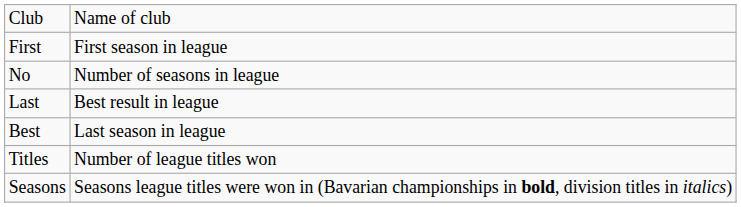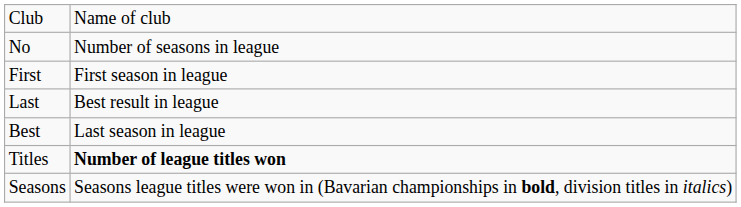rows swapped: No <-> First
Titles | column 2: normal -> bold
